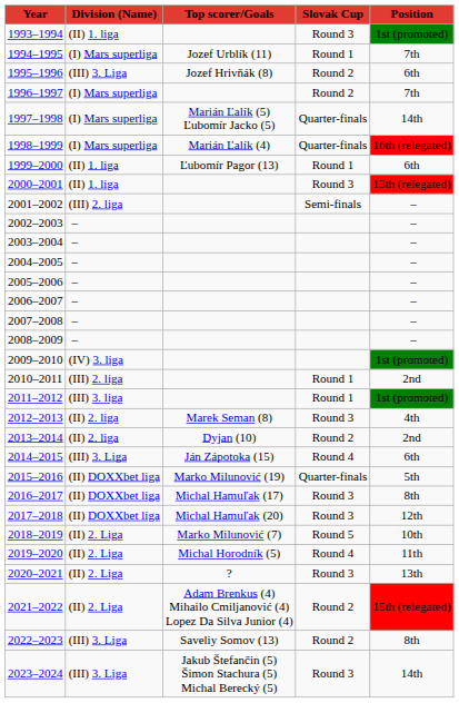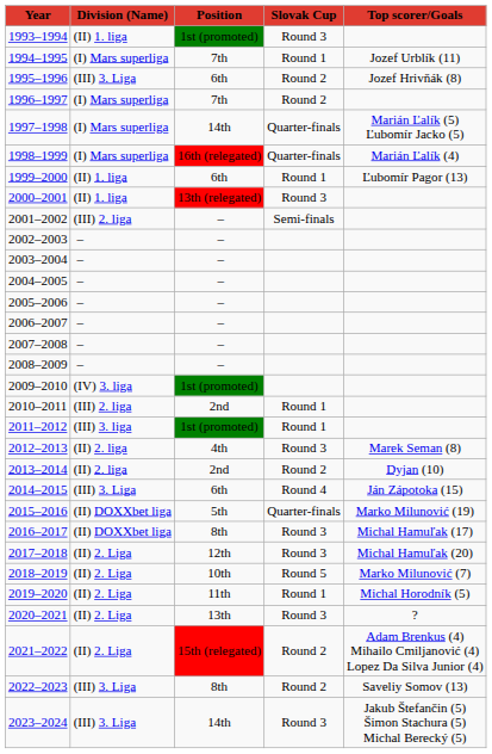columns swapped: Position <-> Top scorer/Goals
2017–2018 | Division (Name): (II) DOXXbet liga -> (II) 2. Liga
2019–2020 | Slovak Cup: Round 4 -> Round 1
